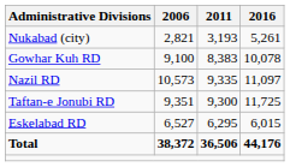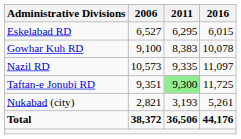rows swapped: Eskelabad RD <-> Nukabad (city)
Taftan-e Jonubi RD | 2011: no background -> lightgreen background
